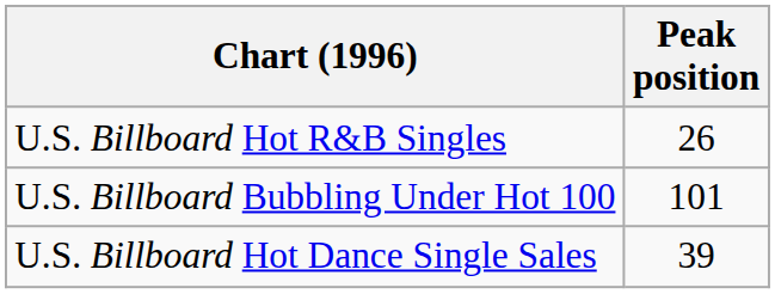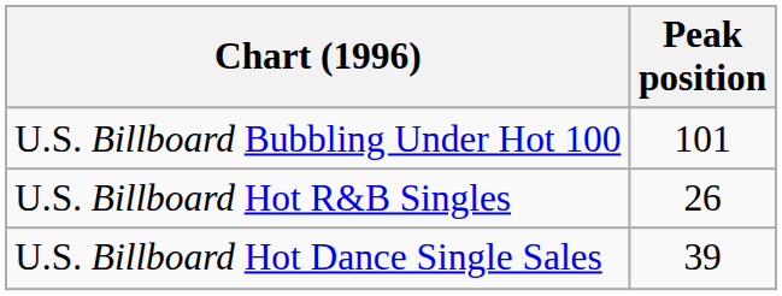rows swapped: U.S. Billboard Bubbling Under Hot 100 <-> U.S. Billboard Hot R&B Singles
